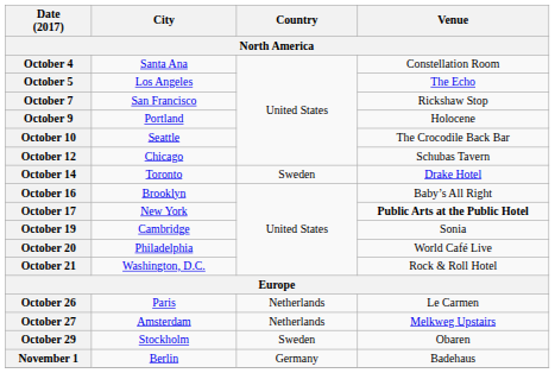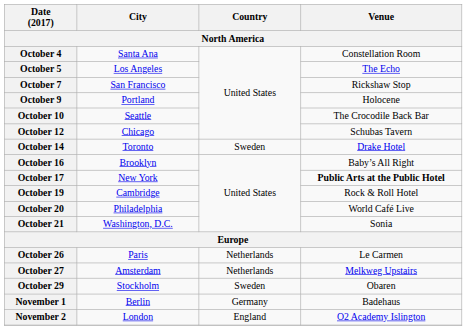October 19 | Venue: Sonia -> Rock & Roll Hotel
October 21 | Venue: Rock & Roll Hotel -> Sonia
+ row: November 2 | London | England | O2 Academy Islington
